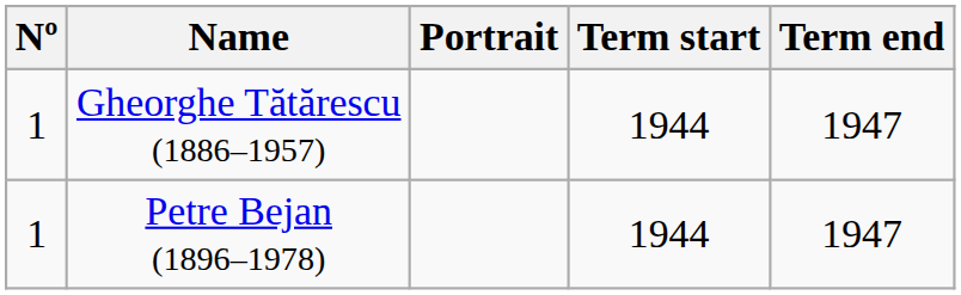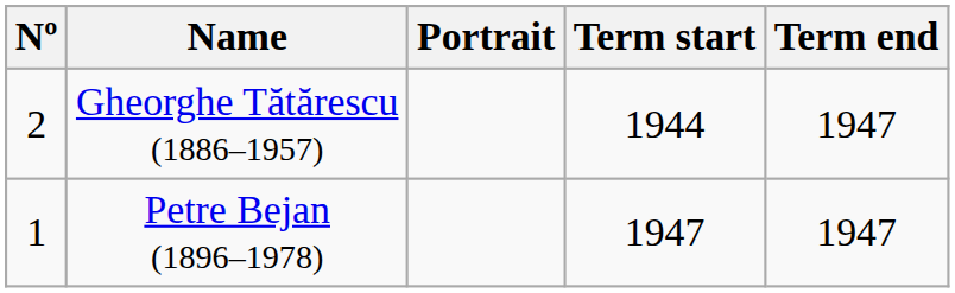Gheorghe Tătărescu (1886–1957) | Nº: 1 -> 2
Petre Bejan (1896–1978) | Term start: 1944 -> 1947
